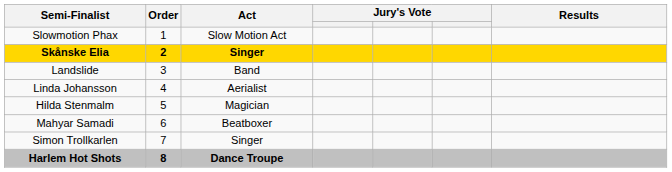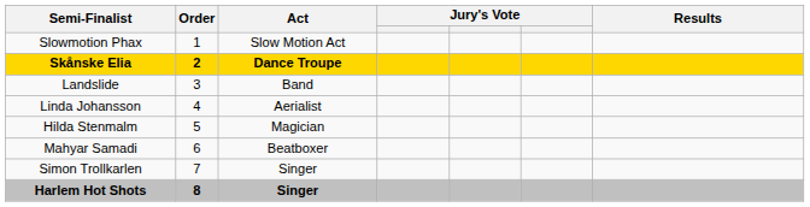Skånske Elia | Act: Singer -> Dance Troupe
Harlem Hot Shots | Act: Dance Troupe -> Singer
